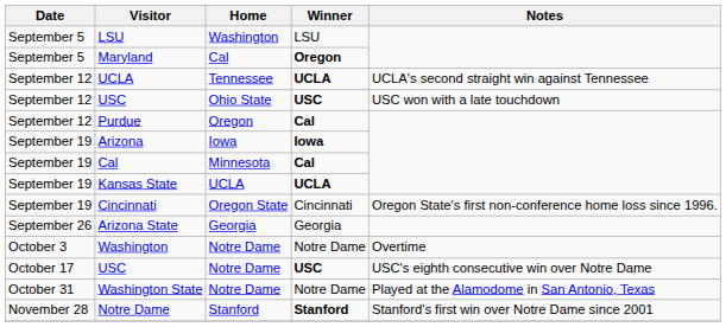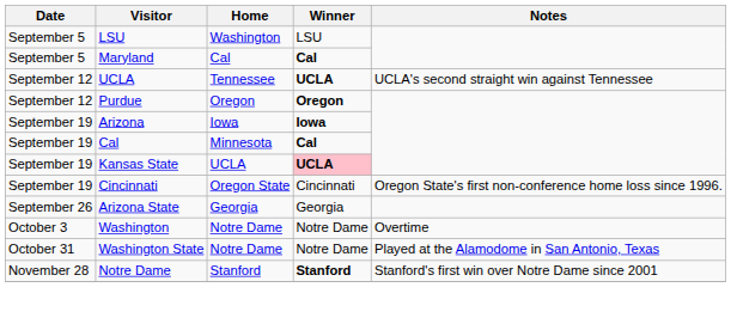Maryland | Winner: Oregon -> Cal
- row: September 12 | USC | Ohio State | USC | USC won with a late touchdown
Purdue | Winner: Cal -> Oregon
Kansas State | Winner: no background -> pink background
- row: October 17 | USC | Notre Dame | USC | USC's eighth consecutive win over Notre Dame
